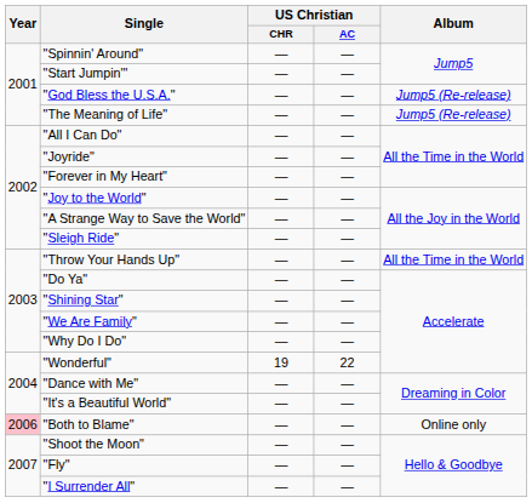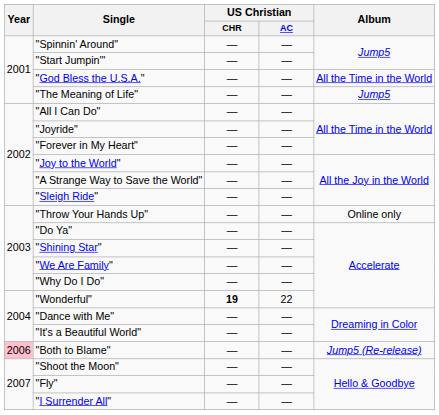"God Bless the U.S.A." | Album: Jump5 (Re-release) -> All the Time in the World
"The Meaning of Life" | Album: Jump5 (Re-release) -> Jump5
"Throw Your Hands Up" | Album: All the Time in the World -> Online only
"Wonderful" | US Christian / CHR: normal -> bold
"Both to Blame" | Album: Online only -> Jump5 (Re-release)
